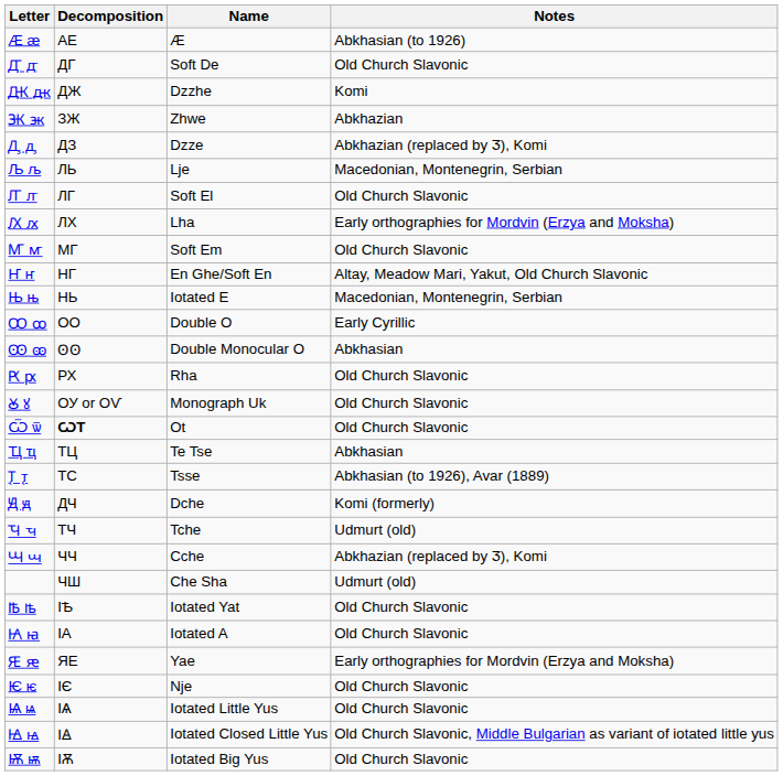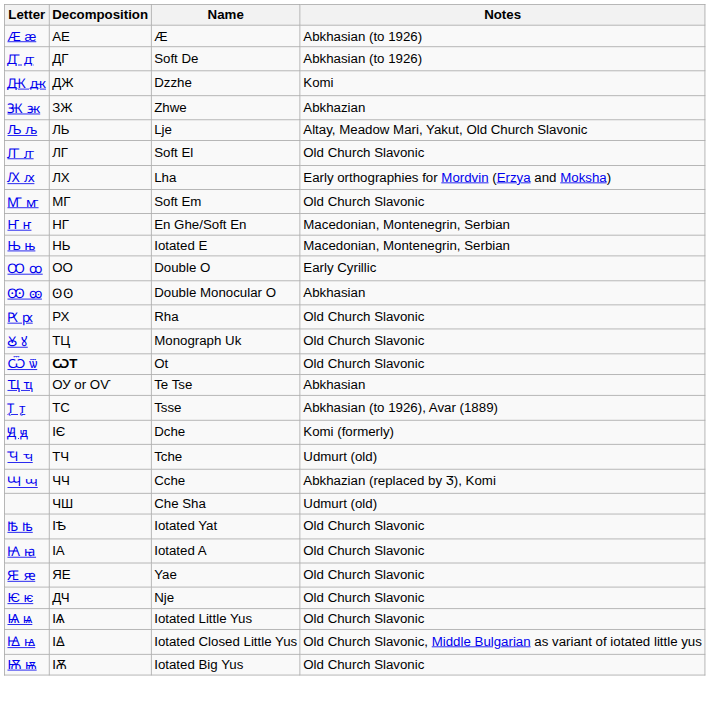Ꙣ ꙣ | Notes: Old Church Slavonic -> Abkhasian (to 1926)
- row: Ꚉ ꚉ | ДЗ | Dzze | Abkhazian (replaced by Ӡ), Komi
Љ љ | Notes: Macedonian, Montenegrin, Serbian -> Altay, Meadow Mari, Yakut, Old Church Slavonic
Ҥ ҥ | Notes: Altay, Meadow Mari, Yakut, Old Church Slavonic -> Macedonian, Montenegrin, Serbian
Ꙋ ꙋ | Decomposition: ОУ or ОѴ -> ТЦ
Ҵ ҵ | Decomposition: ТЦ -> ОУ or ОѴ
Ԭ ԭ | Decomposition: ДЧ -> ІЄ
Ԙ ԙ | Notes: Early orthographies for Mordvin (Erzya and Moksha) -> Old Church Slavonic
Ѥ ѥ | Decomposition: ІЄ -> ДЧ
